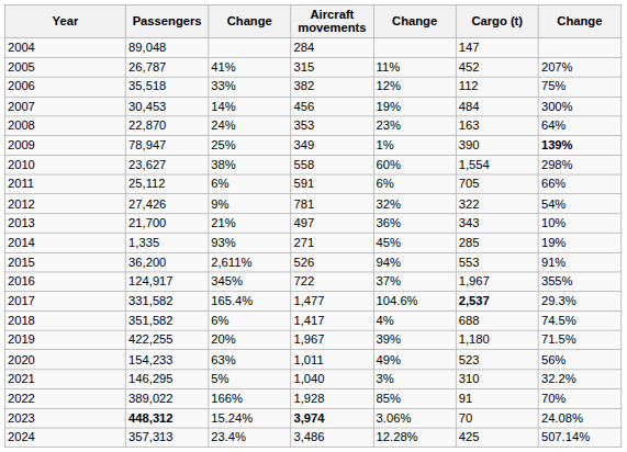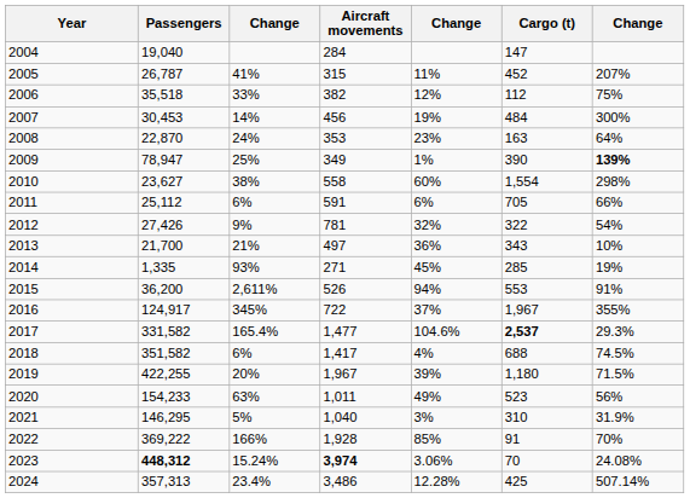2004 | Passengers: 89,048 -> 19,040
2021 | column 7: 32.2% -> 31.9%
2022 | Passengers: 389,022 -> 369,222
